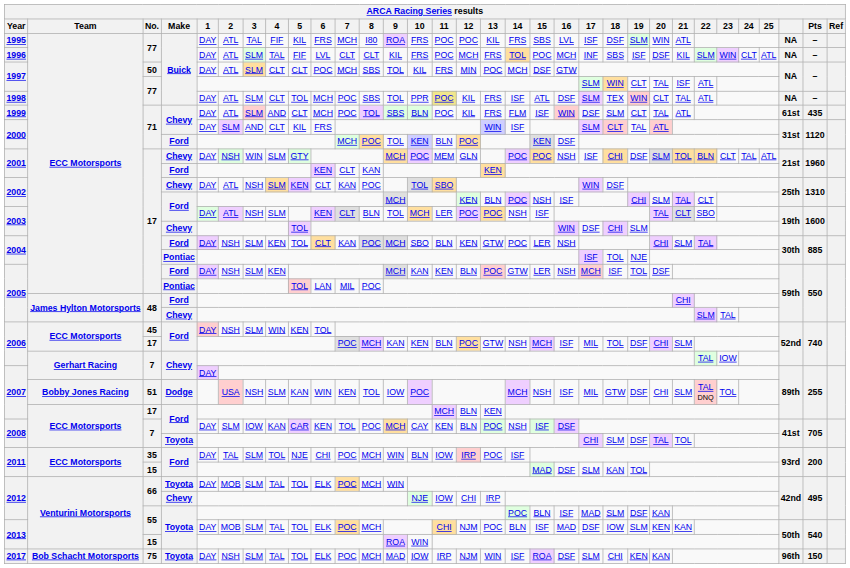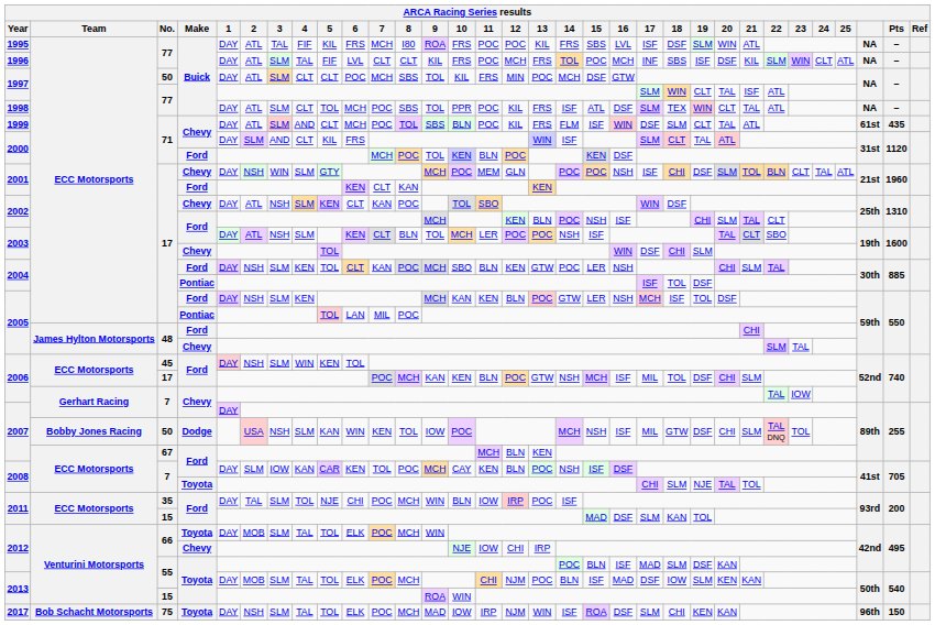1998 | 11: khaki background -> no background
2004 / Pontiac | 19: NJE -> DSF
2007 / Dodge | No.: 51 -> 50
2007 / Ford | No.: 17 -> 67
2008 / Toyota | 19: DSF -> NJE
